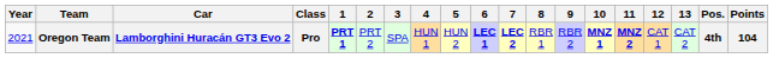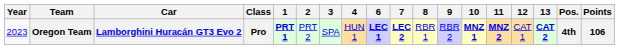- column: 5 | HUN 2
Oregon Team | Year: 2021 -> 2023
Oregon Team | 13: normal -> bold
Oregon Team | Points: 104 -> 106
